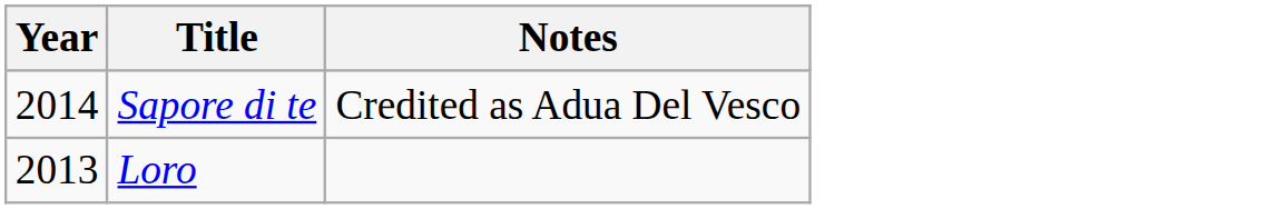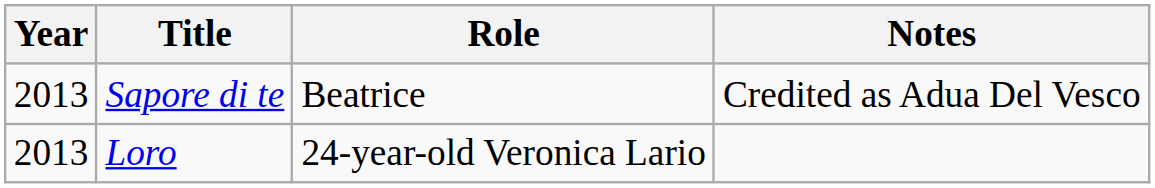+ column: Role | Beatrice | 24-year-old Veronica Lario
Sapore di te | Year: 2014 -> 2013
